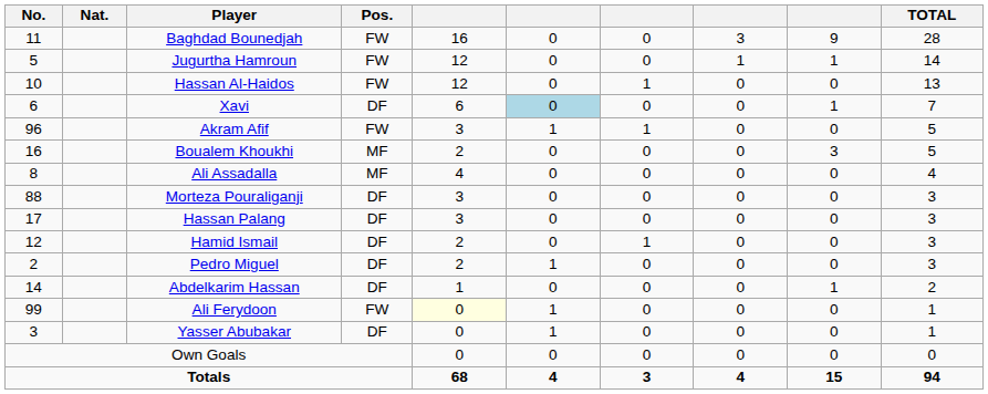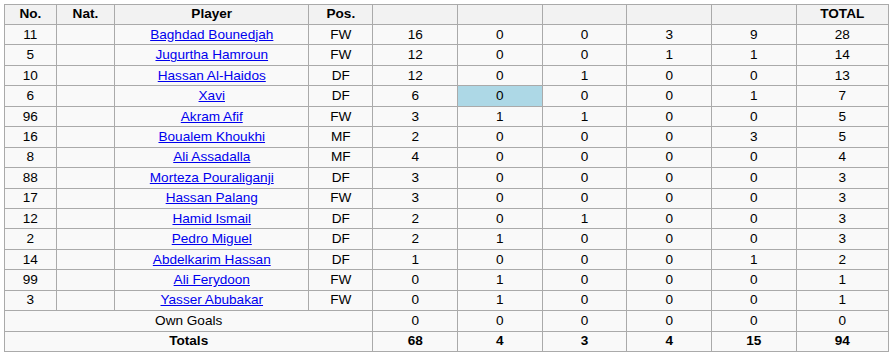Hassan Al-Haidos | Pos.: FW -> DF
Hassan Palang | Pos.: DF -> FW
Ali Ferydoon | column 5: lightyellow background -> no background
Yasser Abubakar | Pos.: DF -> FW
